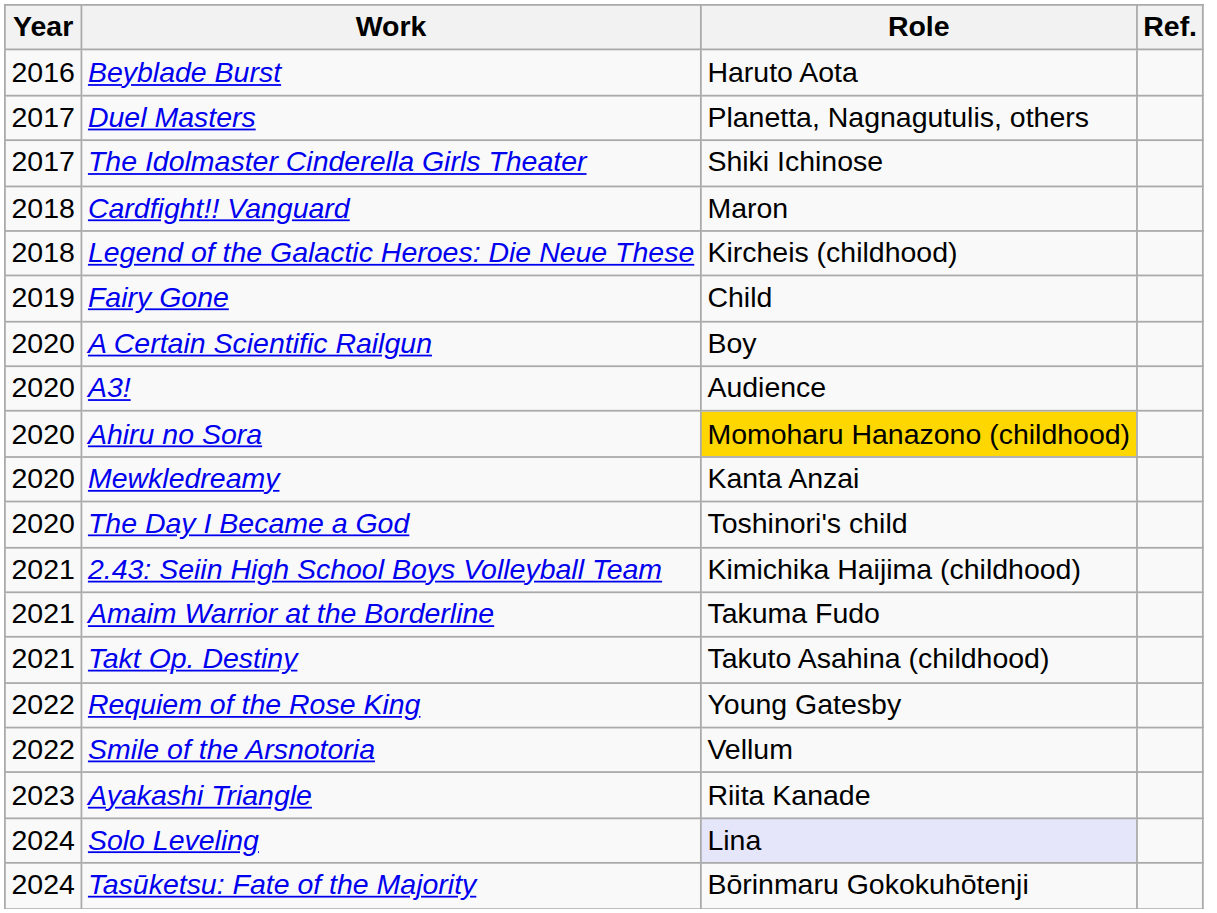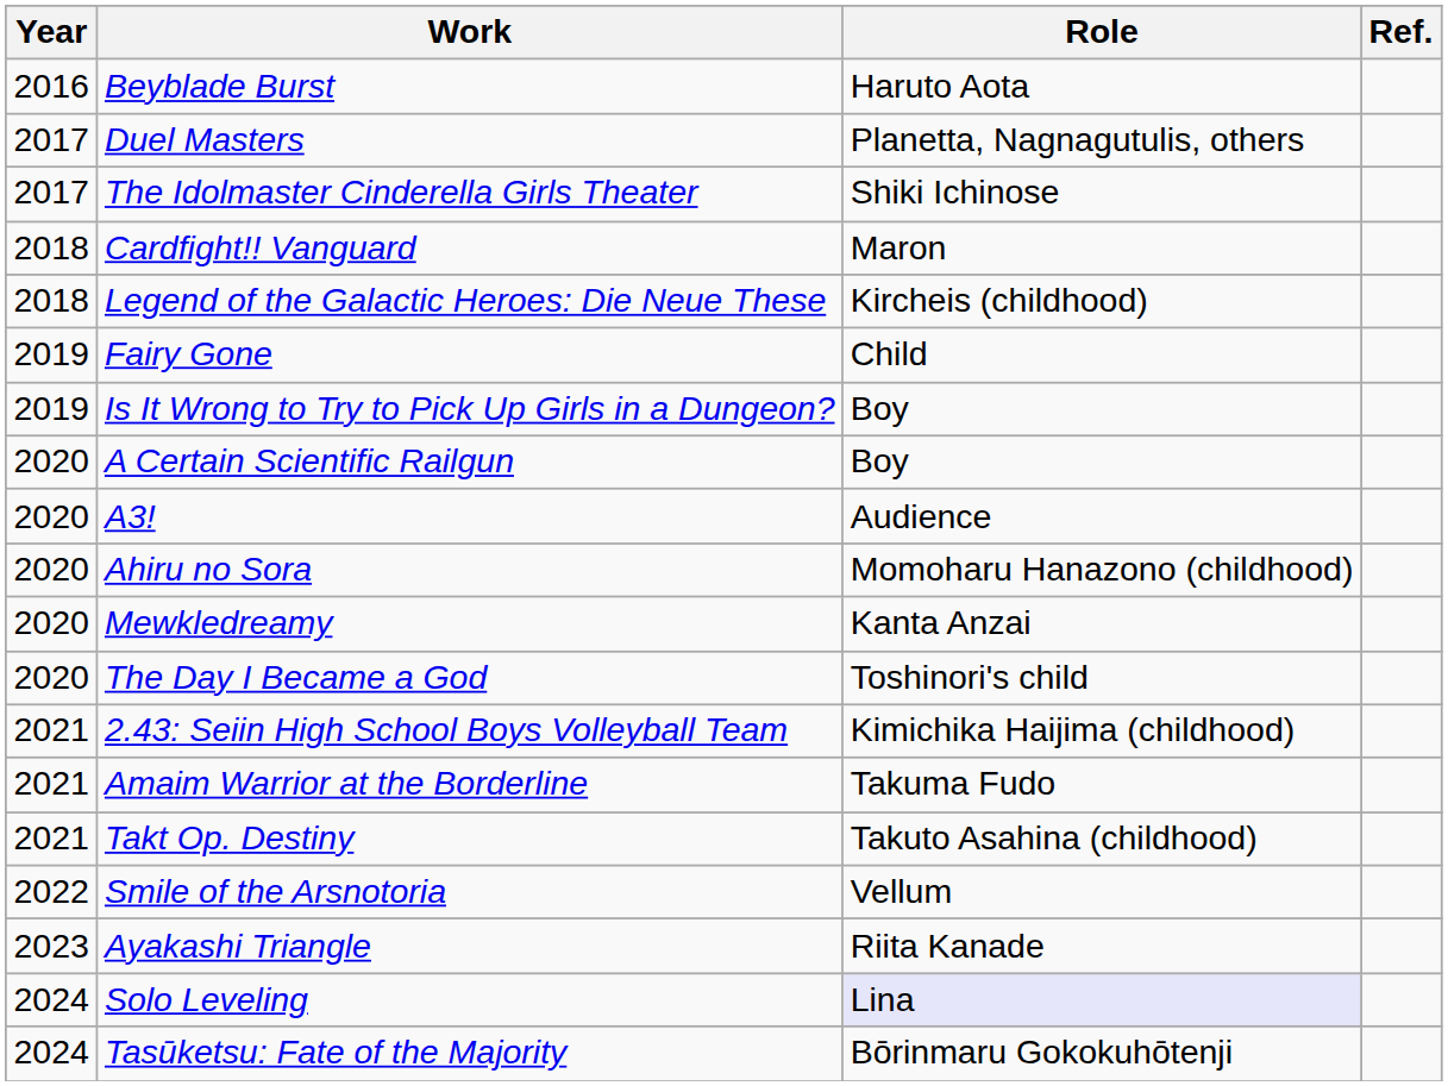+ row: 2019 | Is It Wrong to Try to Pick Up Girls in a Dungeon? | Boy
Ahiru no Sora | Role: gold background -> no background
- row: 2022 | Requiem of the Rose King | Young Gatesby
